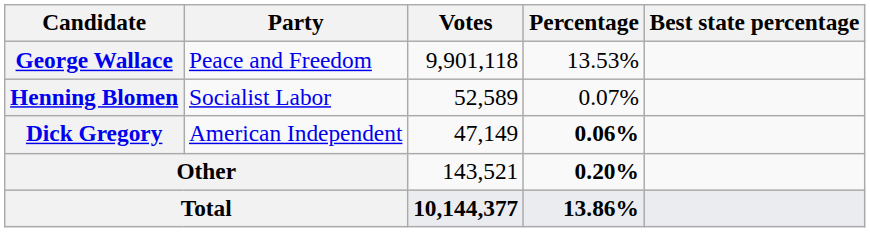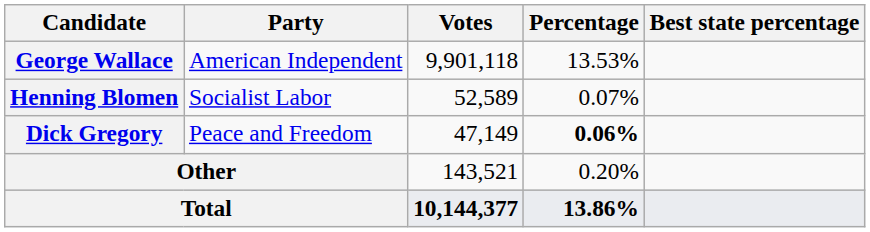George Wallace | Party: Peace and Freedom -> American Independent
Dick Gregory | Party: American Independent -> Peace and Freedom
Other | Percentage: bold -> normal
